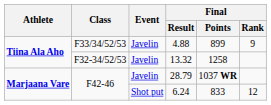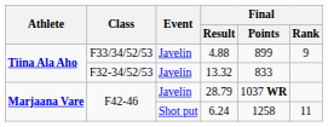13.32 | Final / Points: 1258 -> 833
6.24 | Final / Points: 833 -> 1258
6.24 | Final / Rank: 12 -> 11
